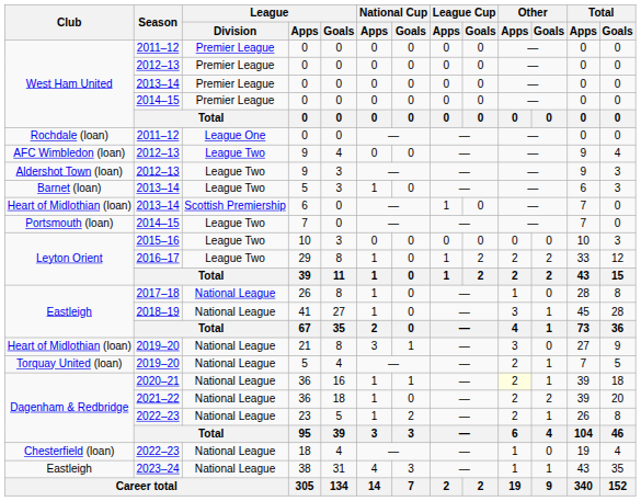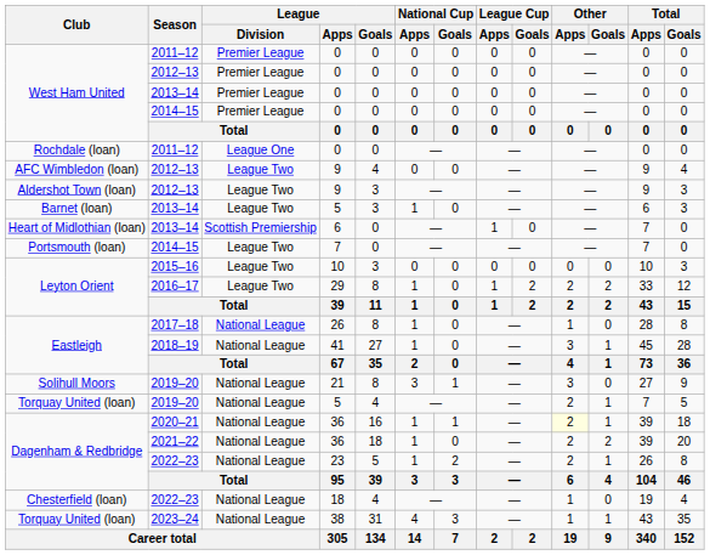21 | Club: Heart of Midlothian (loan) -> Solihull Moors
38 | Club: Eastleigh -> Torquay United (loan)
